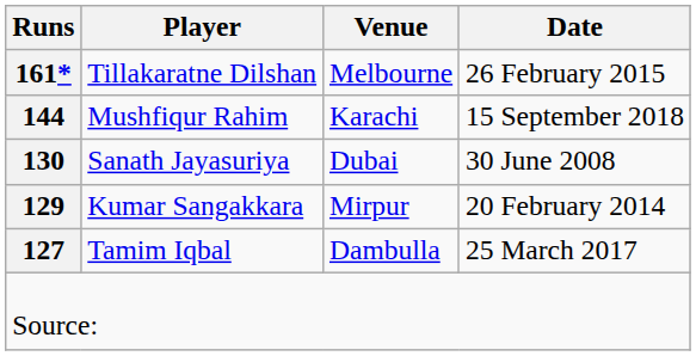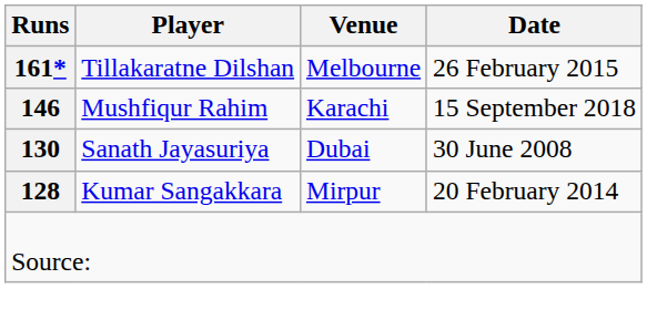Mushfiqur Rahim | Runs: 144 -> 146
Kumar Sangakkara | Runs: 129 -> 128
- row: 127 | Tamim Iqbal | Dambulla | 25 March 2017
